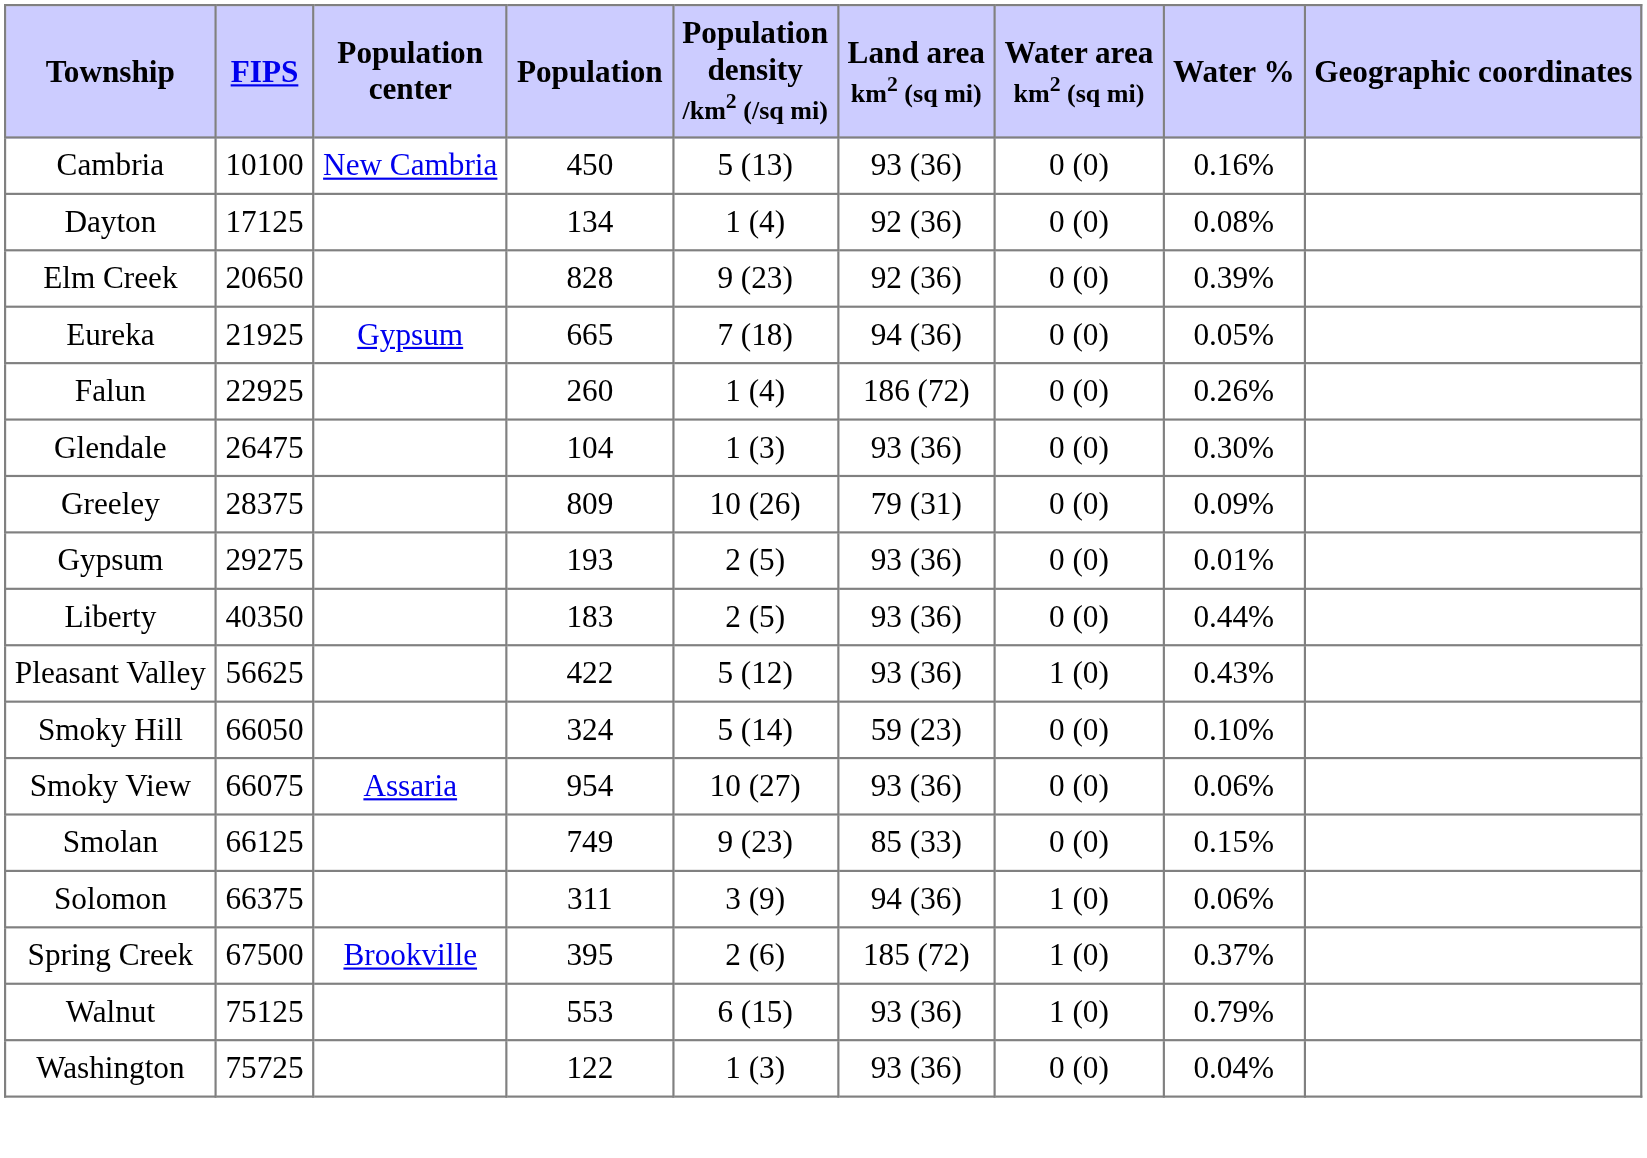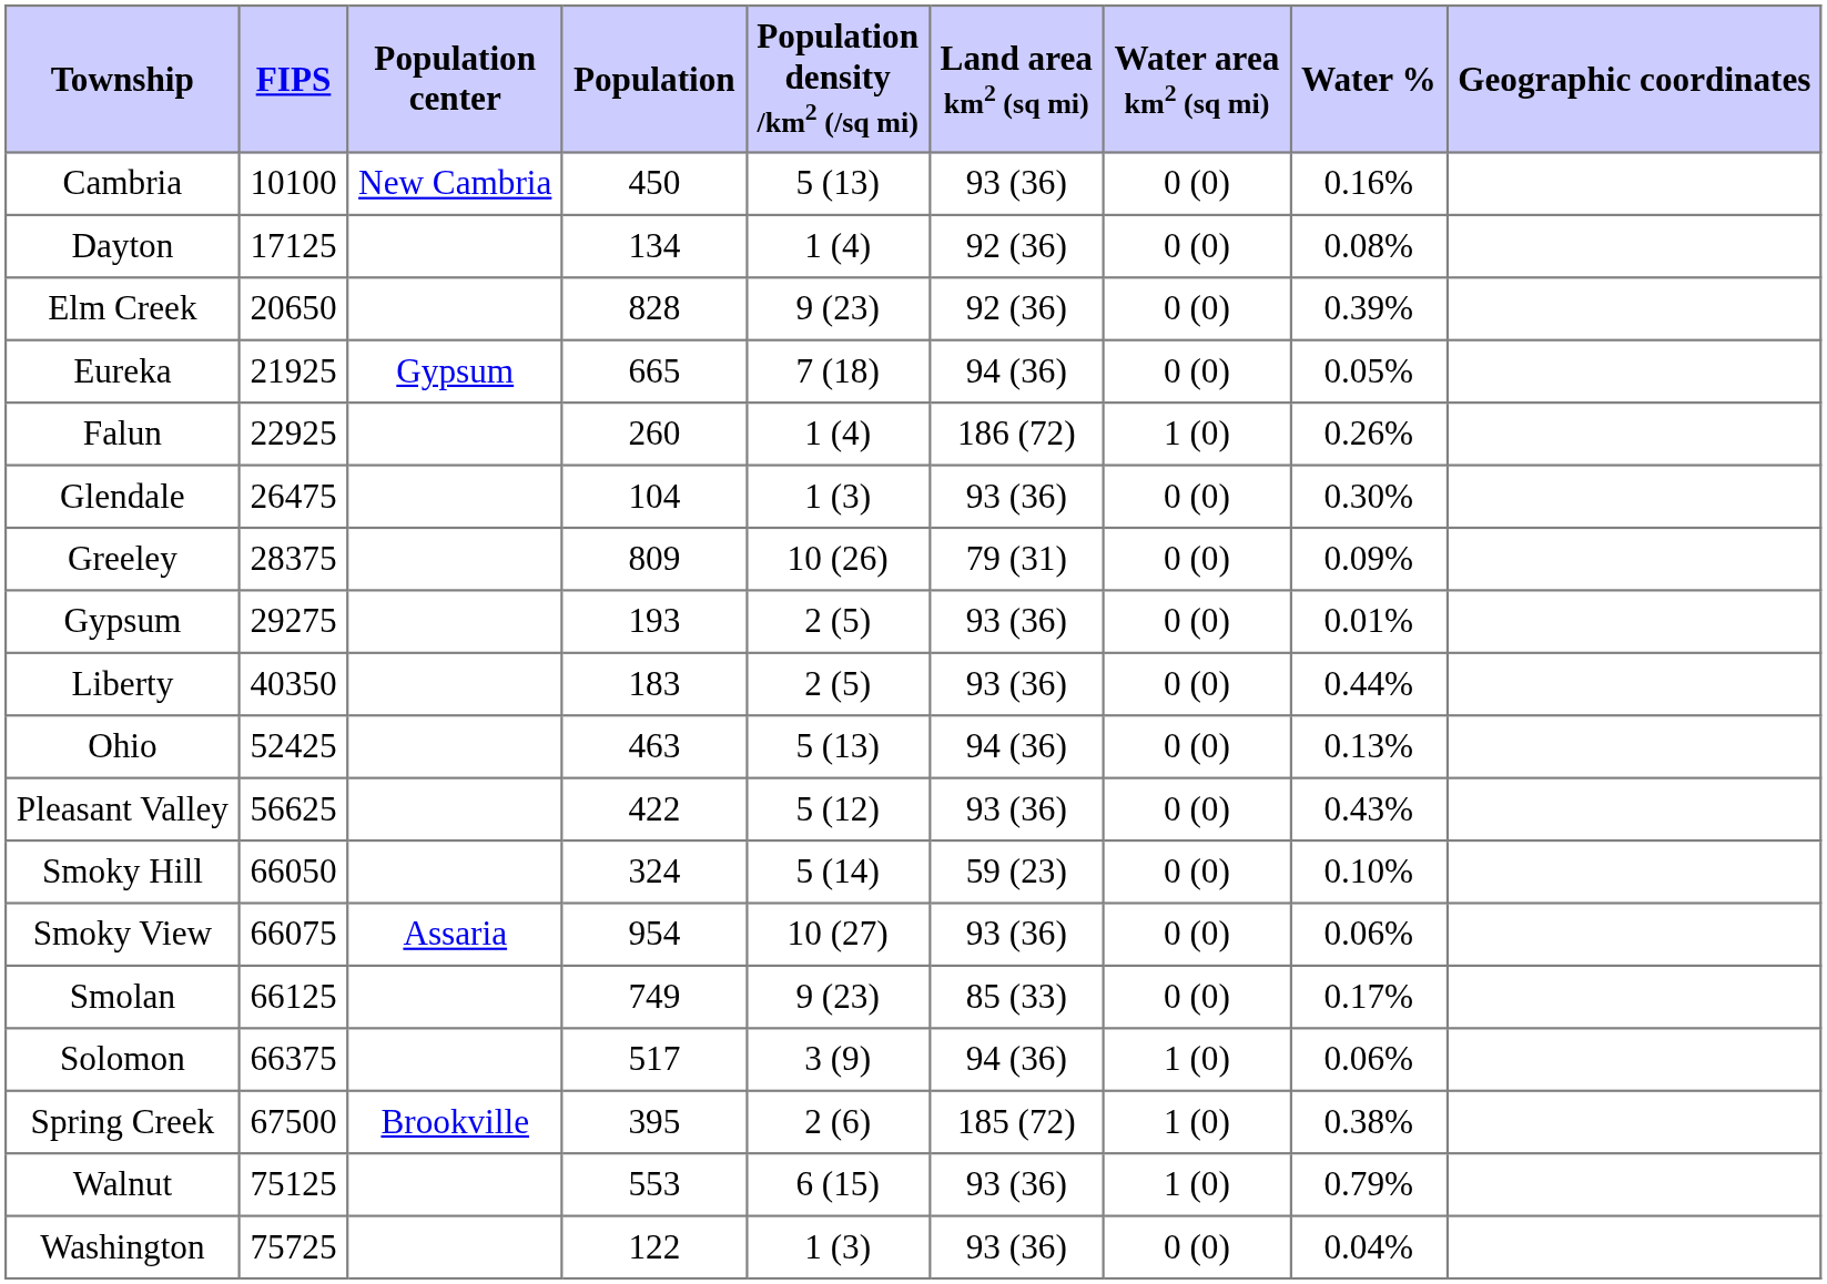Falun | Water area km2 (sq mi): 0 (0) -> 1 (0)
+ row: Ohio | 52425 | 463 | 5 (13) | 94 (36) | 0 (0) | 0.13%
Pleasant Valley | Water area km2 (sq mi): 1 (0) -> 0 (0)
Smolan | Water %: 0.15% -> 0.17%
Solomon | Population: 311 -> 517
Spring Creek | Water %: 0.37% -> 0.38%
